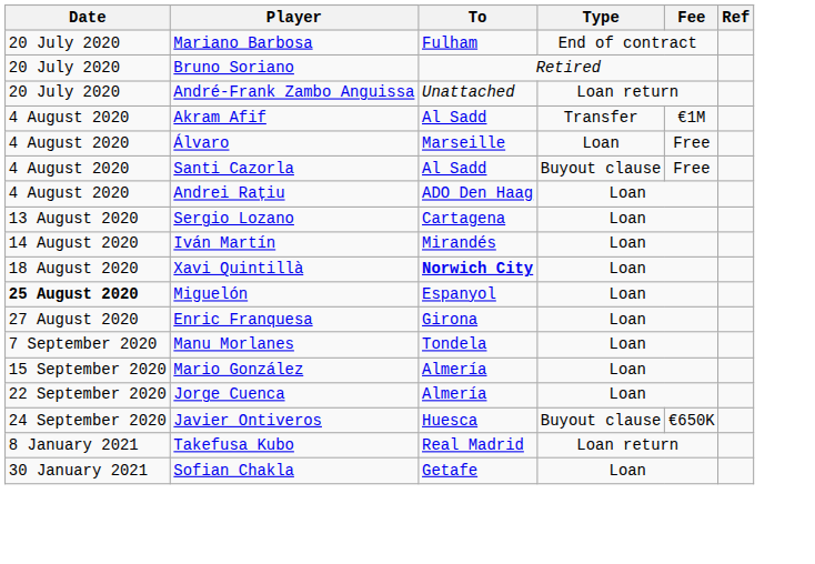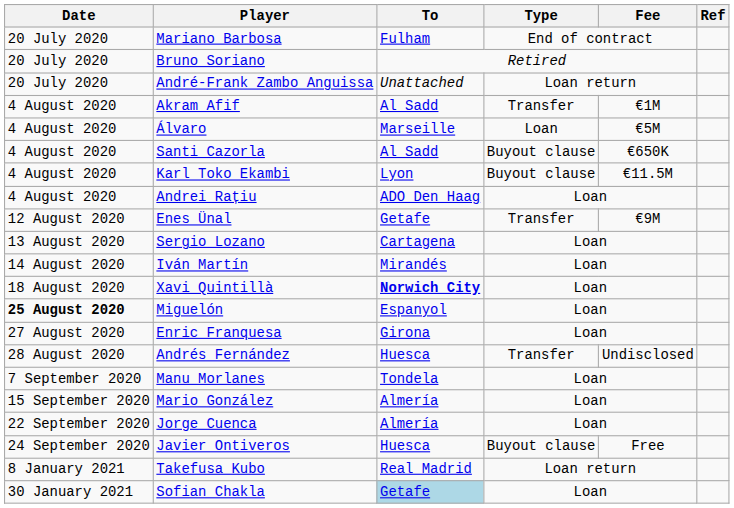Álvaro | Fee: Free -> €5M
Santi Cazorla | Fee: Free -> €650K
+ row: 4 August 2020 | Karl Toko Ekambi | Lyon | Buyout clause | €11.5M
+ row: 12 August 2020 | Enes Ünal | Getafe | Transfer | €9M
+ row: 28 August 2020 | Andrés Fernández | Huesca | Transfer | Undisclosed
Javier Ontiveros | Fee: €650K -> Free
Sofian Chakla | To: no background -> lightblue background
